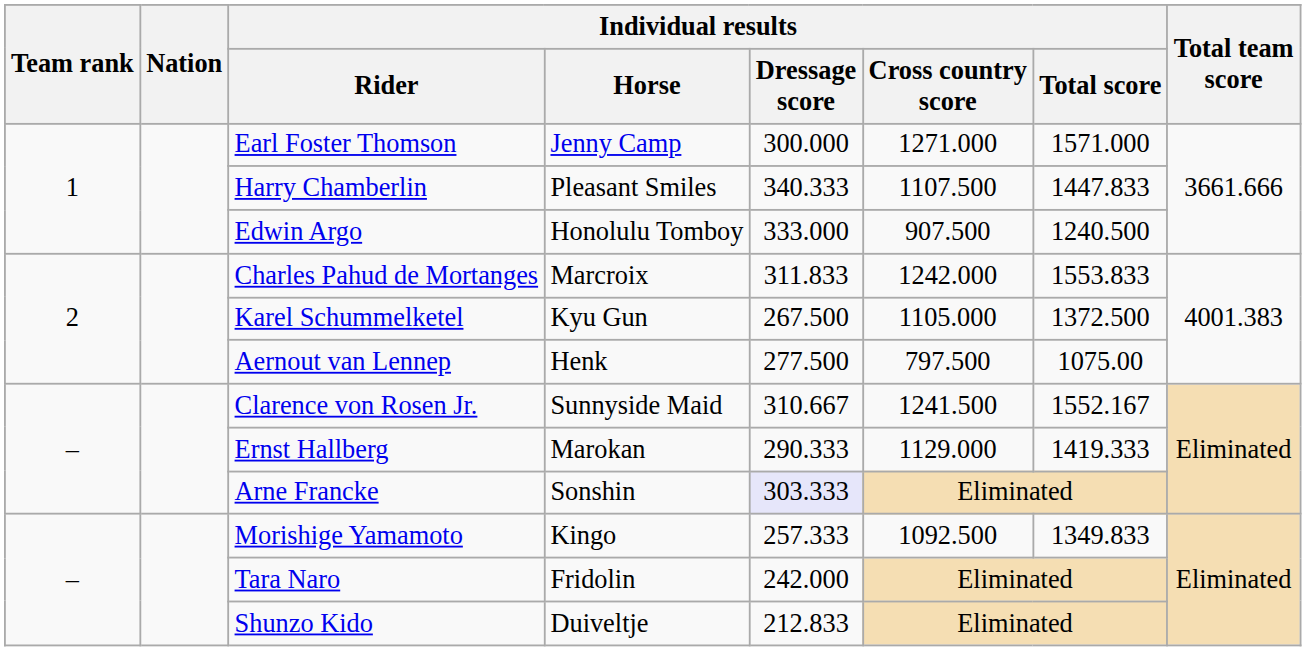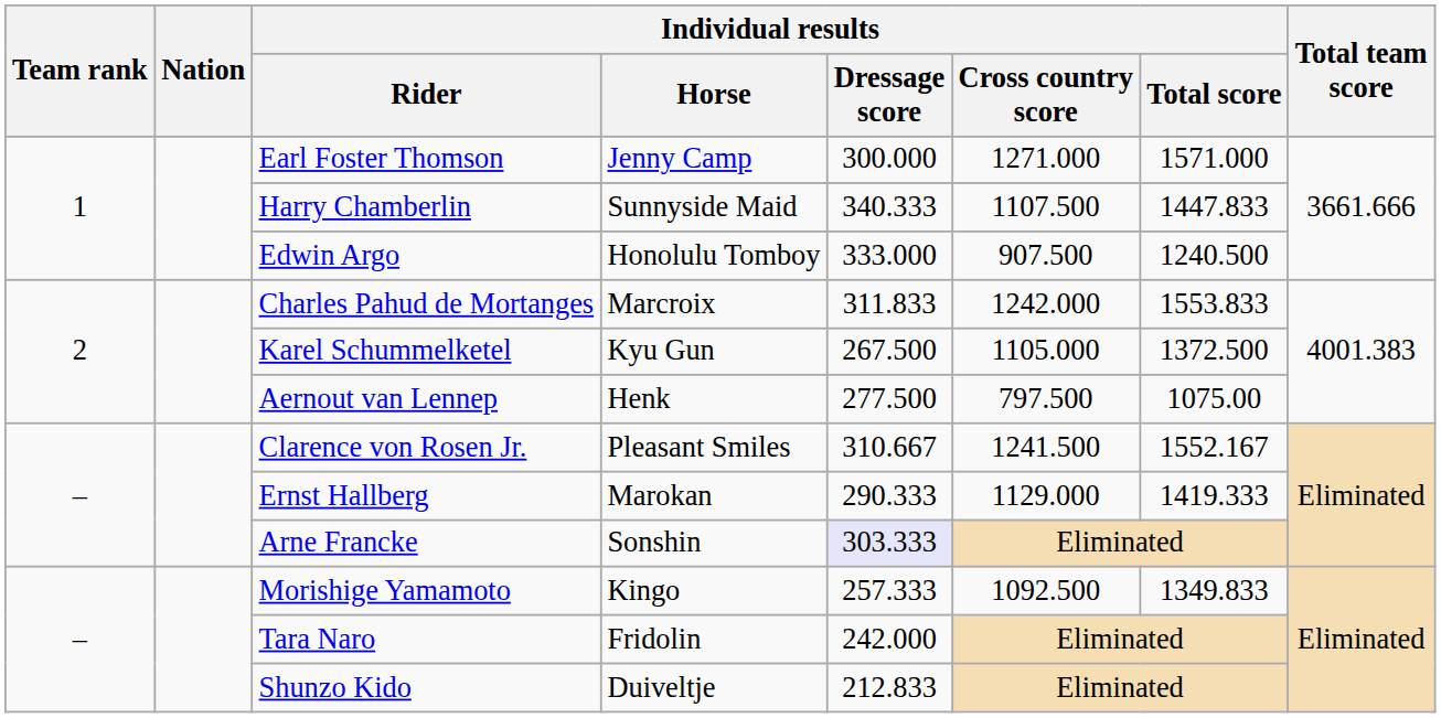Harry Chamberlin | Individual results / Horse: Pleasant Smiles -> Sunnyside Maid
Clarence von Rosen Jr. | Individual results / Horse: Sunnyside Maid -> Pleasant Smiles
